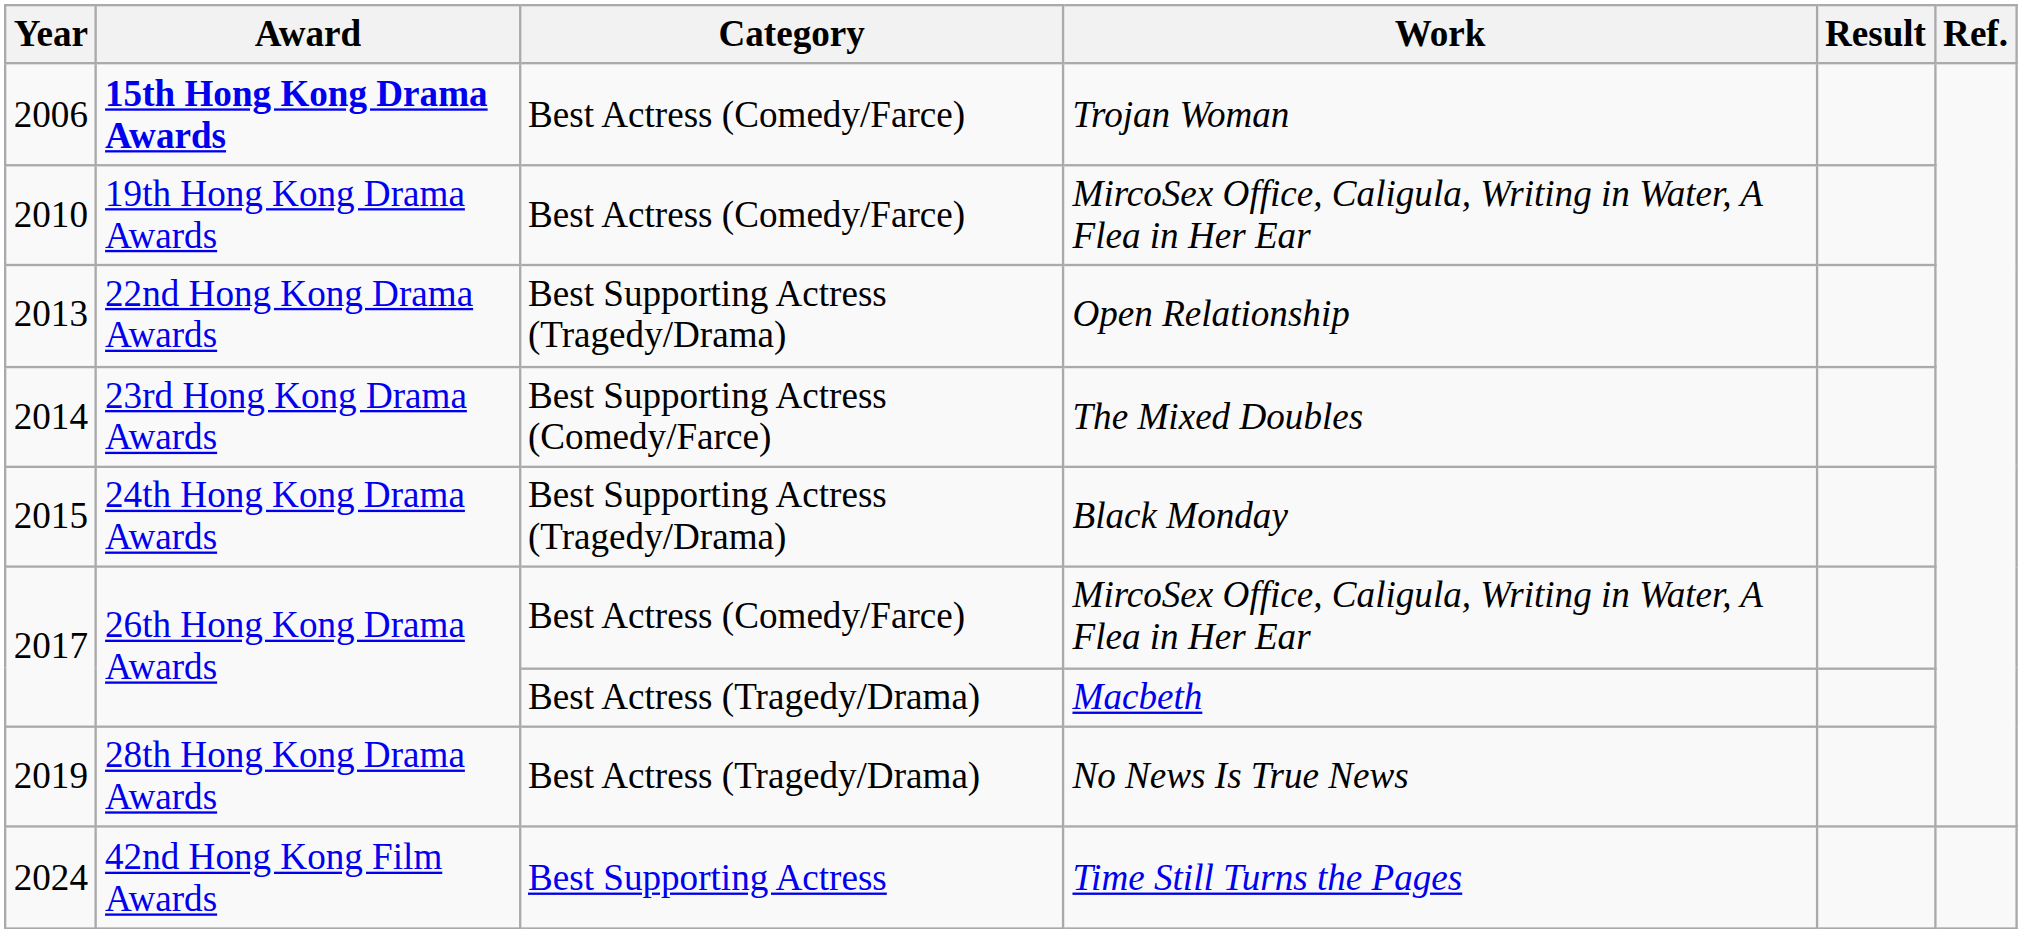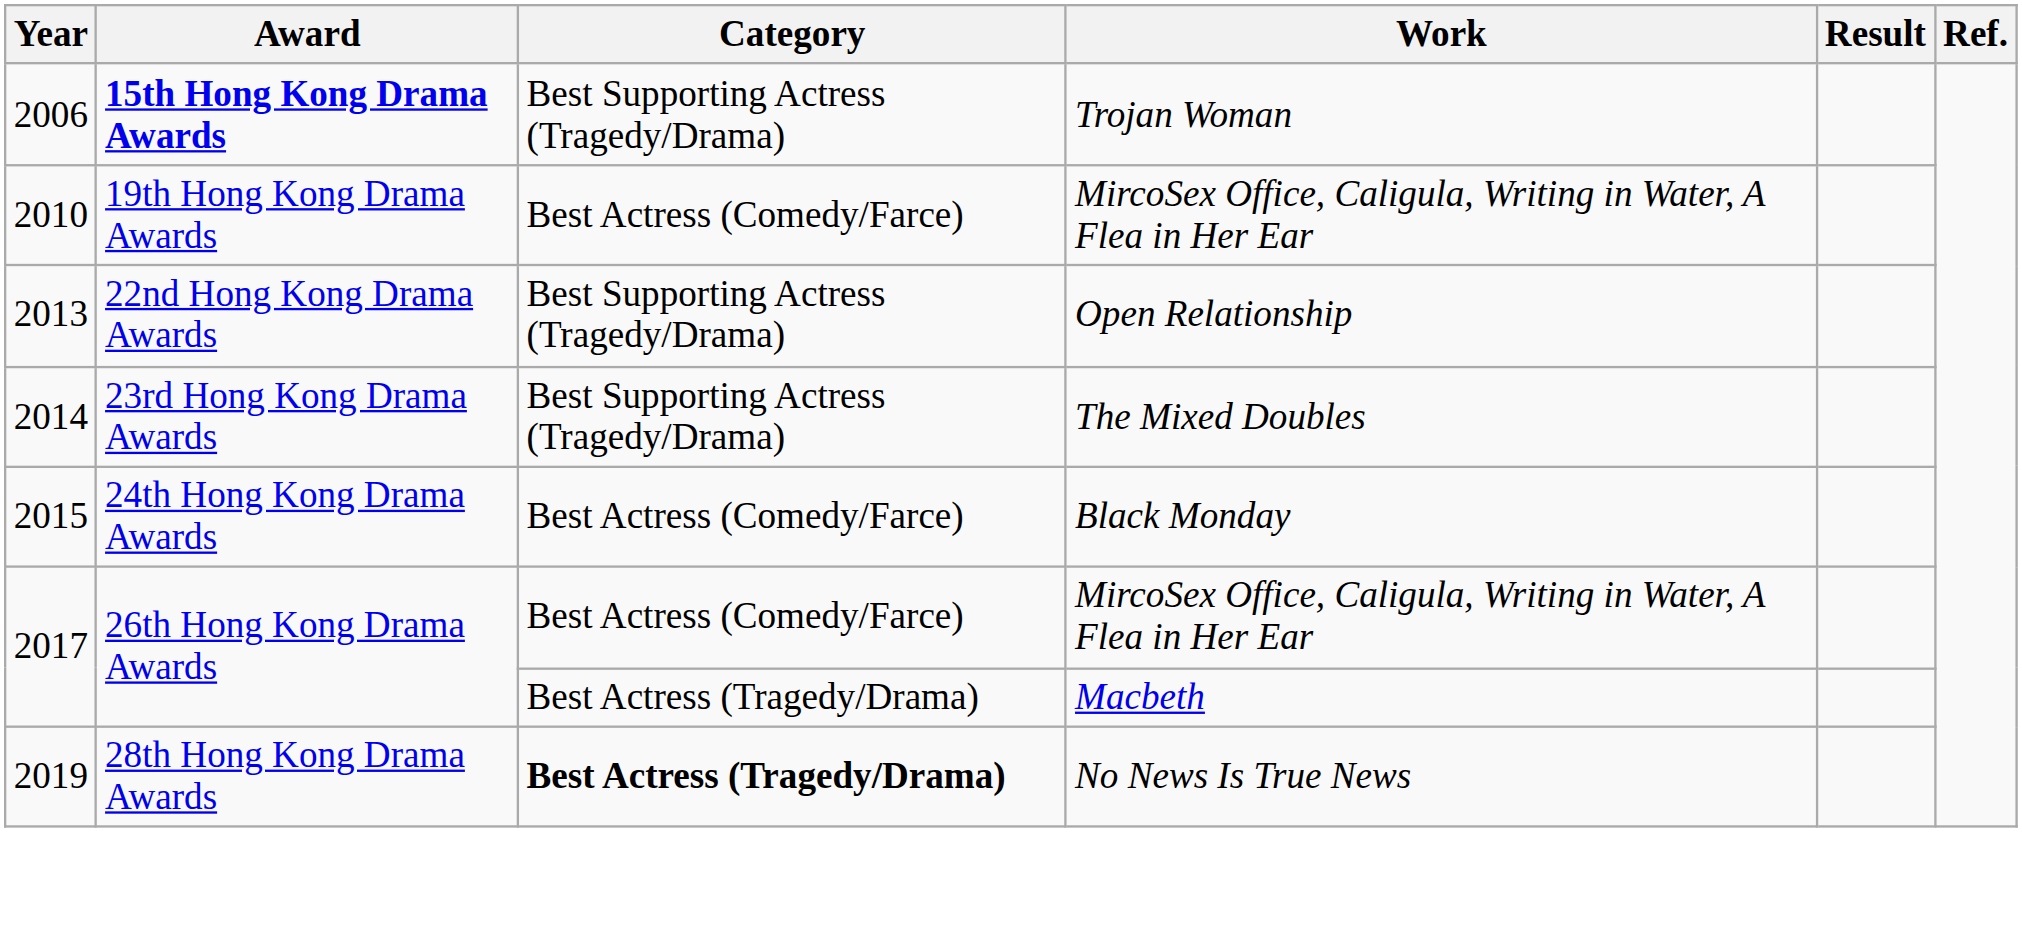2006 | Category: Best Actress (Comedy/Farce) -> Best Supporting Actress (Tragedy/Drama)
2014 | Category: Best Supporting Actress (Comedy/Farce) -> Best Supporting Actress (Tragedy/Drama)
2015 | Category: Best Supporting Actress (Tragedy/Drama) -> Best Actress (Comedy/Farce)
2019 | Category: normal -> bold
- row: 2024 | 42nd Hong Kong Film Awards | Best Supporting Actress | Time Still Turns the Pages
